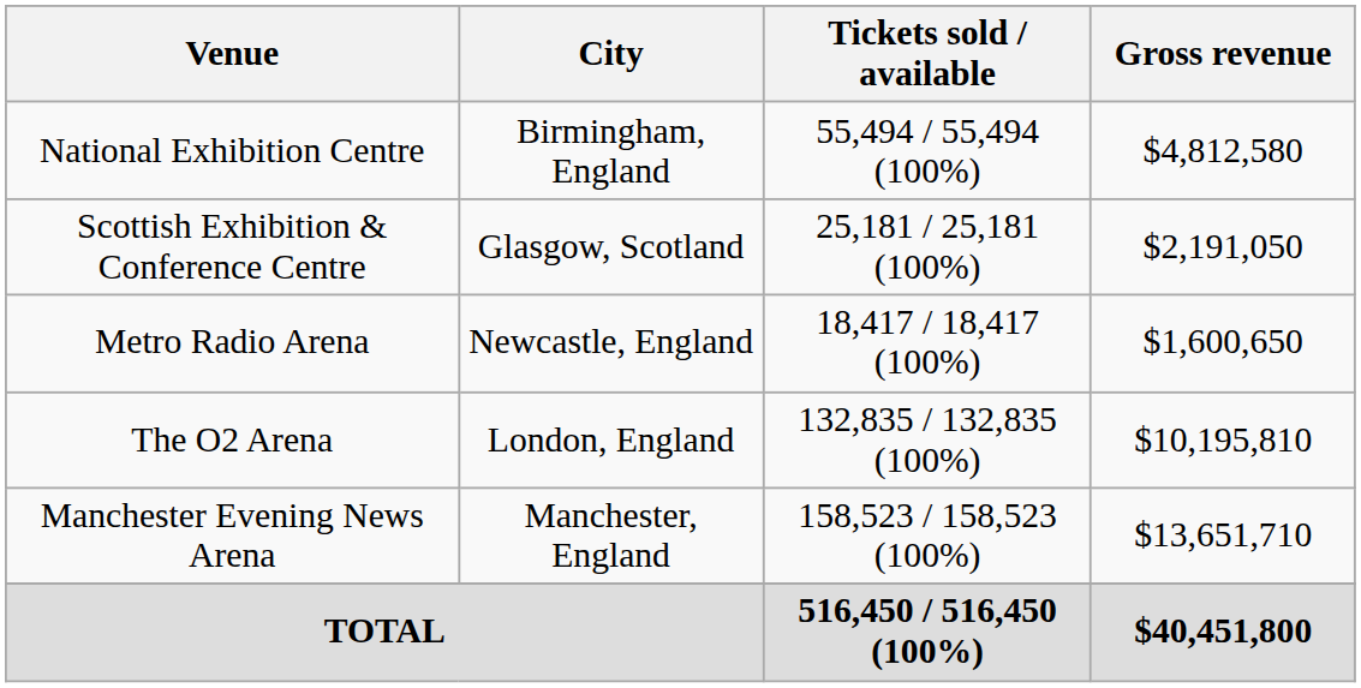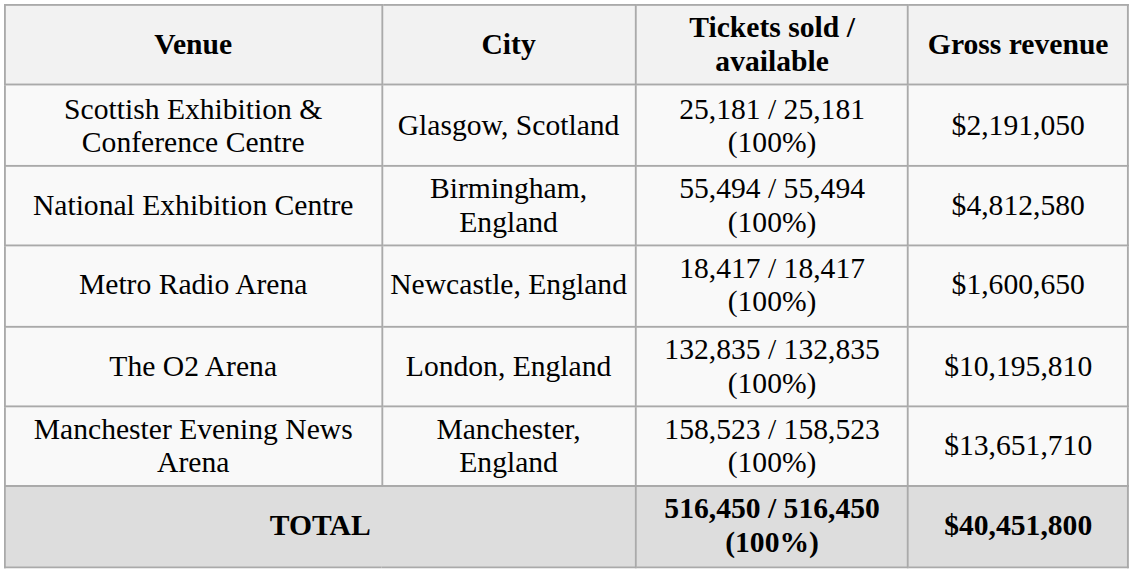rows swapped: National Exhibition Centre <-> Scottish Exhibition & Conference Centre
